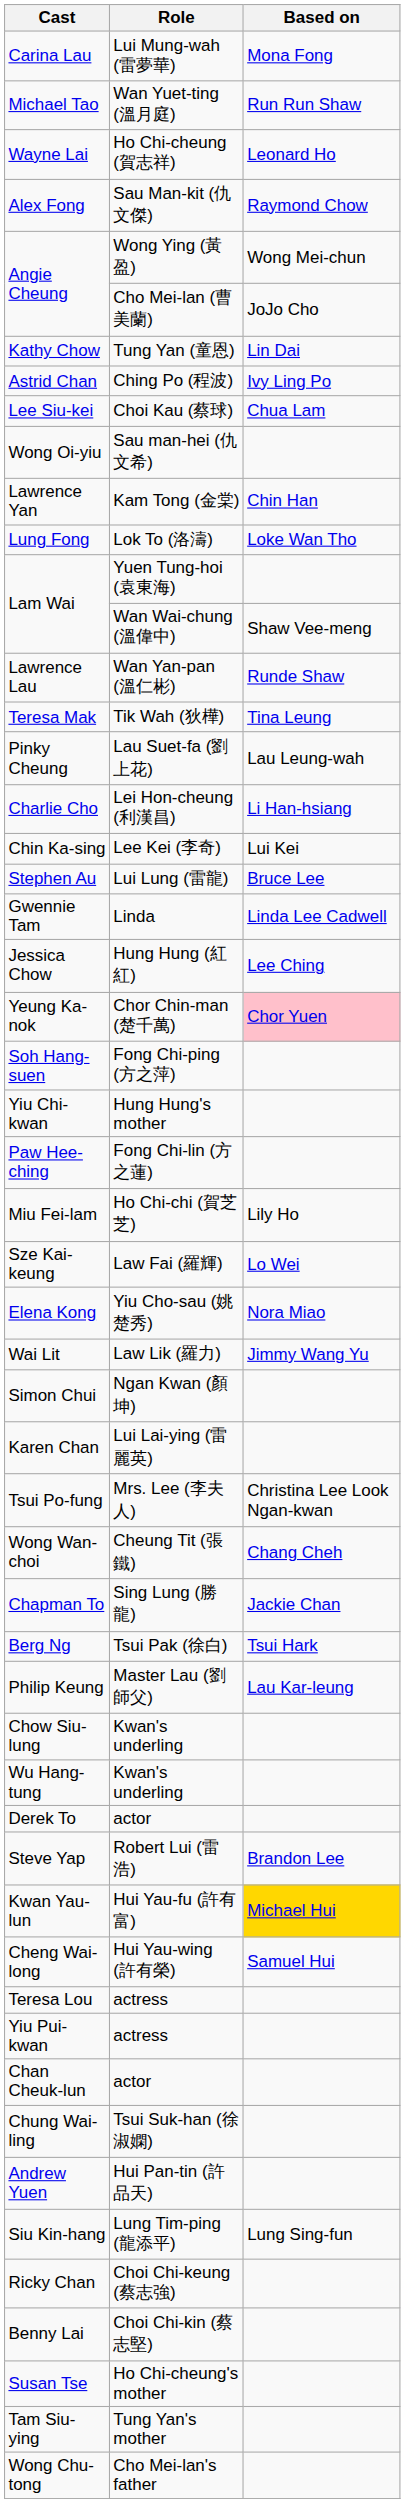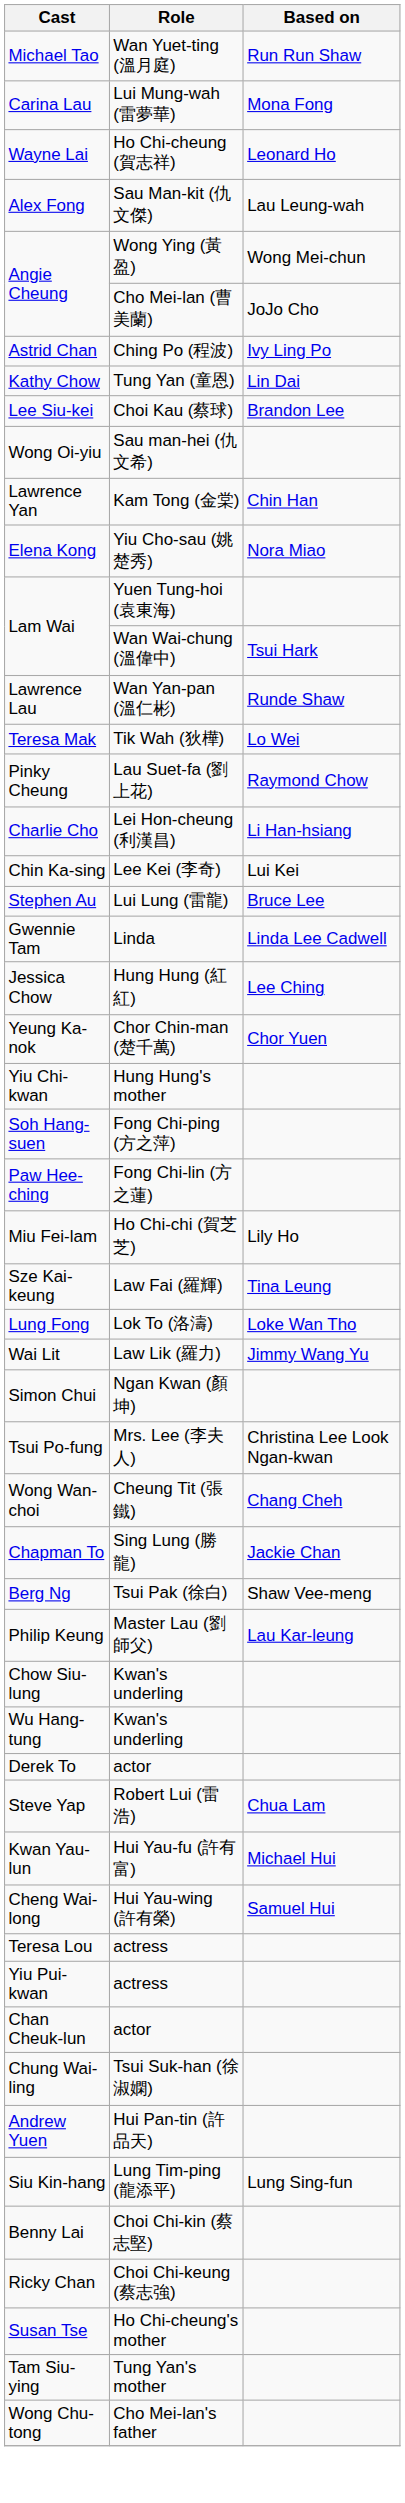rows swapped: Michael Tao <-> Carina Lau
Alex Fong | Based on: Raymond Chow -> Lau Leung-wah
rows swapped: Kathy Chow <-> Astrid Chan
Lee Siu-kei | Based on: Chua Lam -> Brandon Lee
rows swapped: Lung Fong <-> Elena Kong
Lam Wai / Wan Wai-chung (溫偉中) | Based on: Shaw Vee-meng -> Tsui Hark
Teresa Mak | Based on: Tina Leung -> Lo Wei
Pinky Cheung | Based on: Lau Leung-wah -> Raymond Chow
Yeung Ka-nok | Based on: pink background -> no background
rows swapped: Yiu Chi-kwan <-> Soh Hang-suen
Sze Kai-keung | Based on: Lo Wei -> Tina Leung
- row: Karen Chan | Lui Lai-ying (雷麗英)
Berg Ng | Based on: Tsui Hark -> Shaw Vee-meng
Steve Yap | Based on: Brandon Lee -> Chua Lam
Kwan Yau-lun | Based on: gold background -> no background
rows swapped: Benny Lai <-> Ricky Chan
